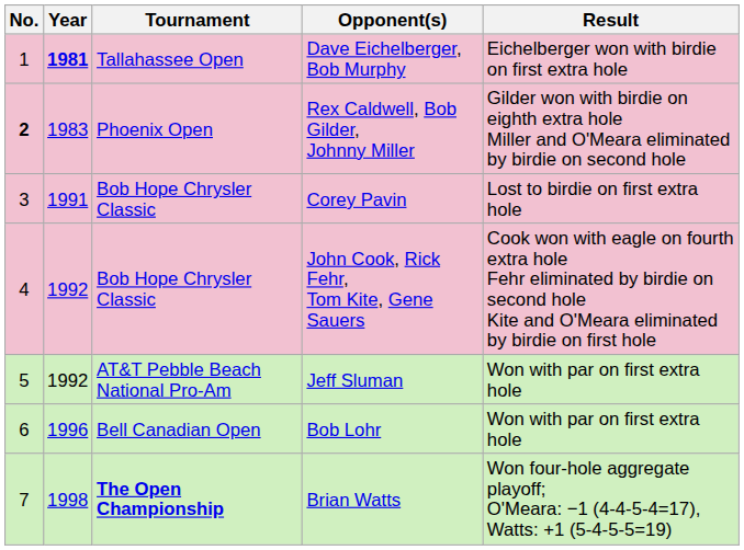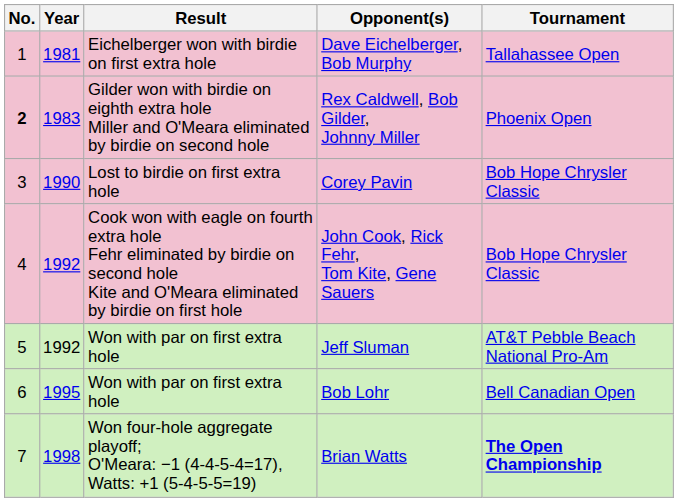columns swapped: Tournament <-> Result
Dave Eichelberger, Bob Murphy | Year: bold -> normal
Corey Pavin | Year: 1991 -> 1990
Bob Lohr | Year: 1996 -> 1995
